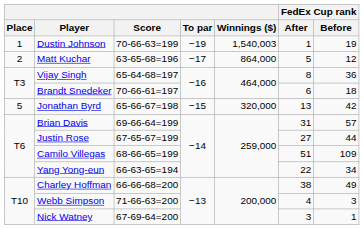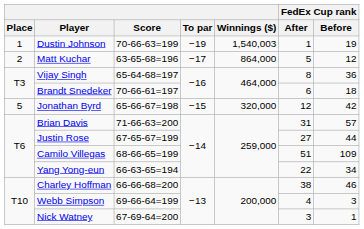Jonathan Byrd | FedEx Cup rank / After: 13 -> 12
Brian Davis | Score: 69-66-64=199 -> 71-66-63=200
Charley Hoffman | FedEx Cup rank / Before: 49 -> 46
Webb Simpson | Score: 71-66-63=200 -> 69-66-64=199
